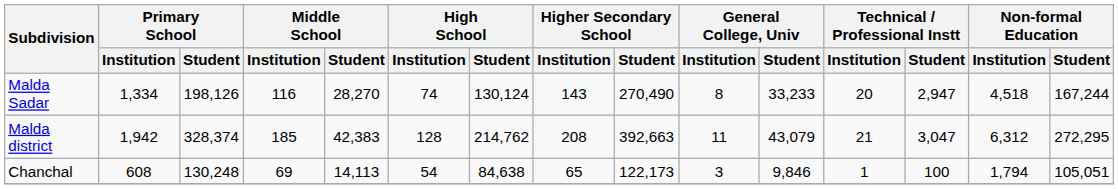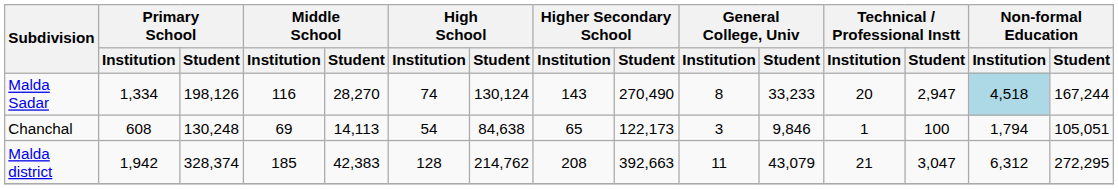Malda Sadar | Non-formal Education / Institution: no background -> lightblue background
rows swapped: Chanchal <-> Malda district
